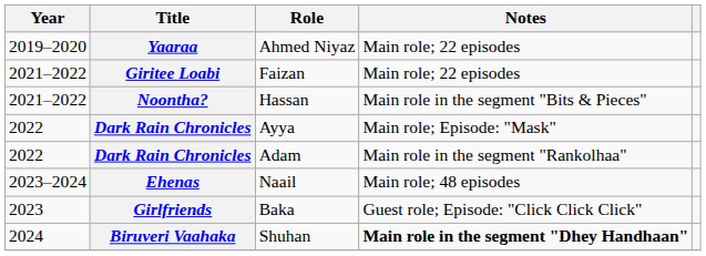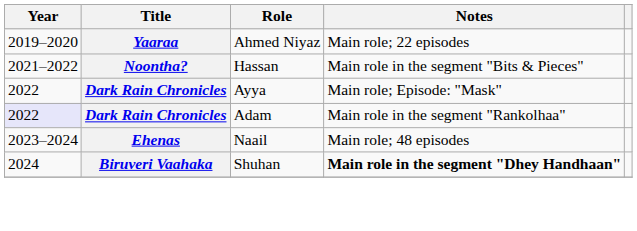- row: 2021–2022 | Giritee Loabi | Faizan | Main role; 22 episodes
Adam | Year: no background -> lavender background
- row: 2023 | Girlfriends | Baka | Guest role; Episode: "Click Click Click"
